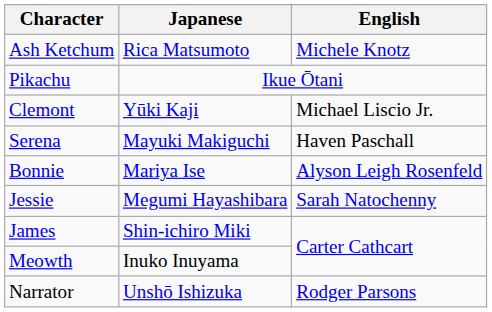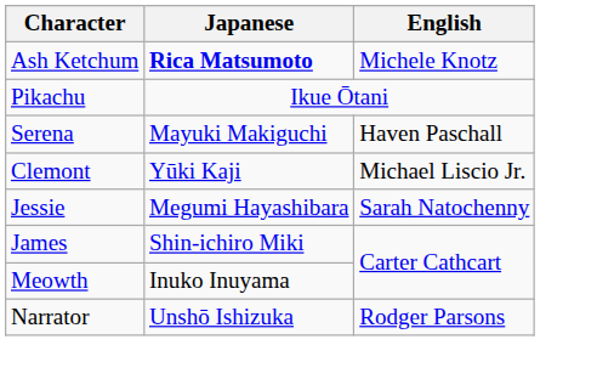Ash Ketchum | Japanese: normal -> bold
rows swapped: Serena <-> Clemont
- row: Bonnie | Mariya Ise | Alyson Leigh Rosenfeld
